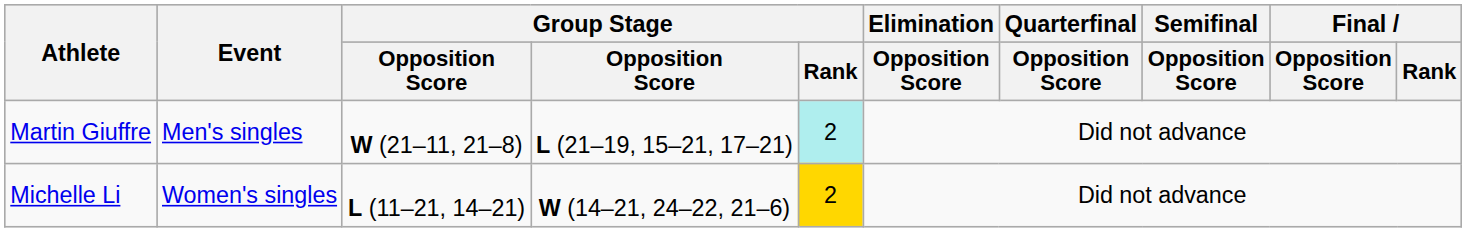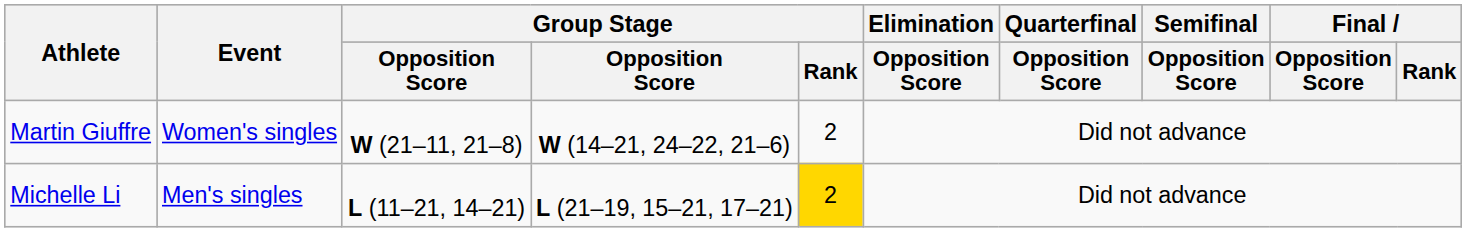Martin Giuffre | Event: Men's singles -> Women's singles
Martin Giuffre | column 4: L (21–19, 15–21, 17–21) -> W (14–21, 24–22, 21–6)
Martin Giuffre | Group Stage / Rank: paleturquoise background -> no background
Michelle Li | Event: Women's singles -> Men's singles
Michelle Li | column 4: W (14–21, 24–22, 21–6) -> L (21–19, 15–21, 17–21)
